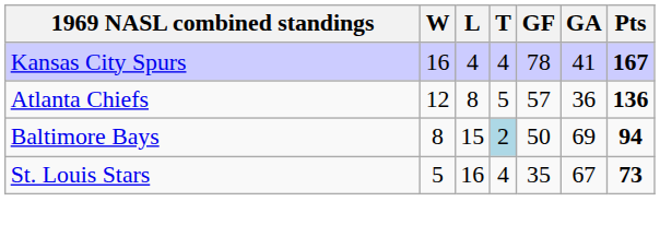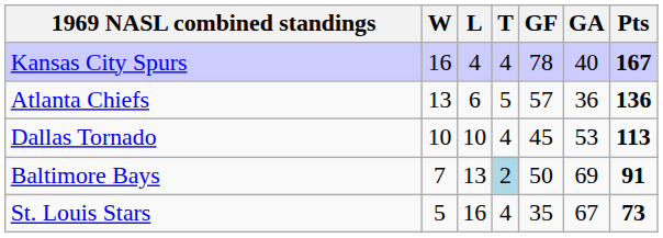Kansas City Spurs | GA: 41 -> 40
Atlanta Chiefs | W: 12 -> 13
Atlanta Chiefs | L: 8 -> 6
+ row: Dallas Tornado | 10 | 10 | 4 | 45 | 53 | 113
Baltimore Bays | W: 8 -> 7
Baltimore Bays | L: 15 -> 13
Baltimore Bays | Pts: 94 -> 91
